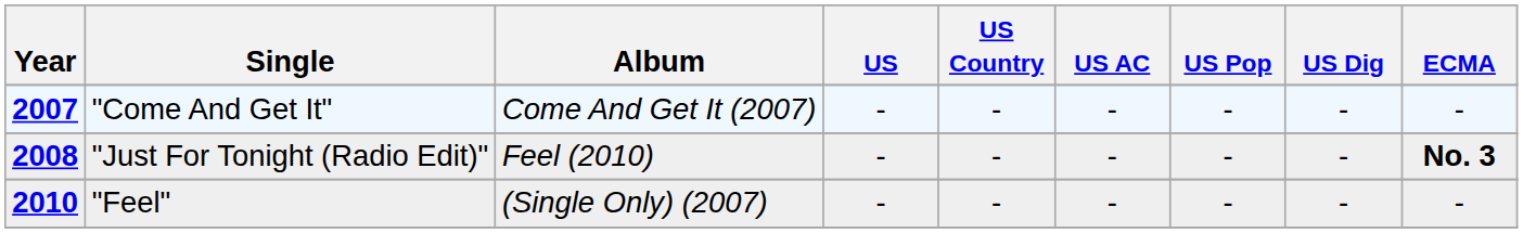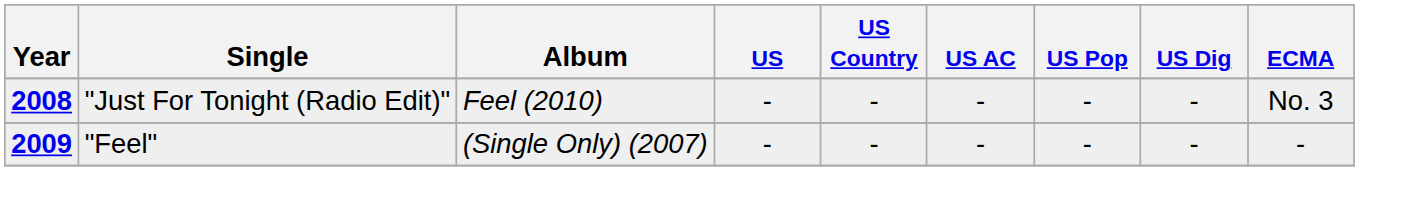- row: 2007 | "Come And Get It" | Come And Get It (2007) | - | - | - | - | - | -
"Just For Tonight (Radio Edit)" | ECMA: bold -> normal
"Feel" | Year: 2010 -> 2009
